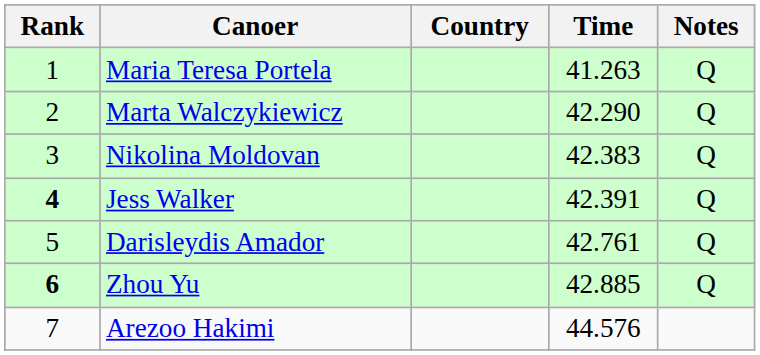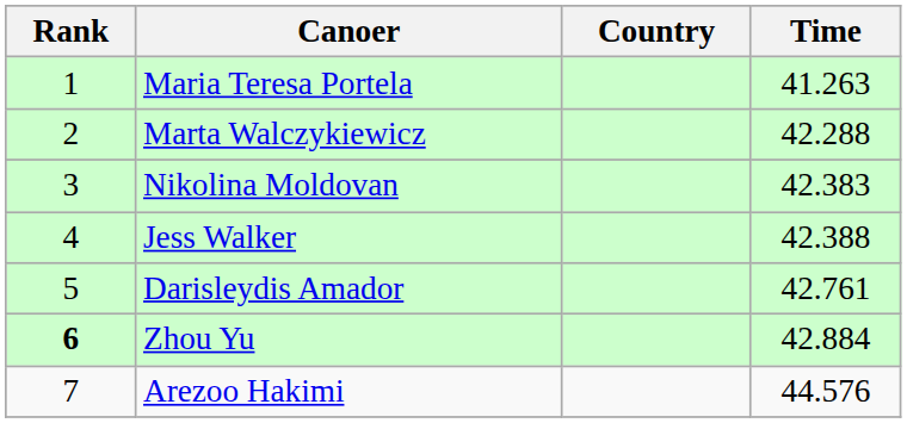- column: Notes | Q | Q | Q | Q | Q | Q
Marta Walczykiewicz | Time: 42.290 -> 42.288
Jess Walker | Rank: bold -> normal
Jess Walker | Time: 42.391 -> 42.388
Zhou Yu | Time: 42.885 -> 42.884
